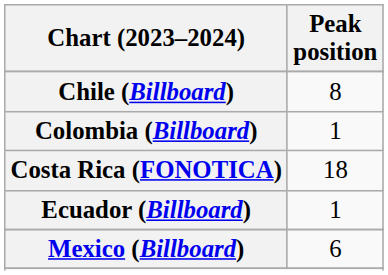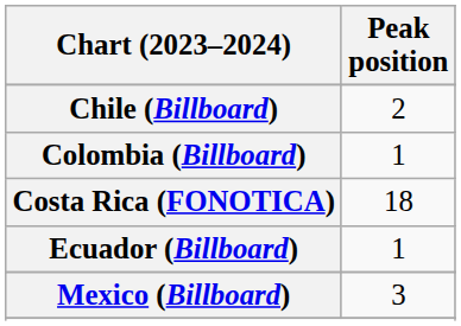Chile (Billboard) | Peak position: 8 -> 2
Mexico (Billboard) | Peak position: 6 -> 3
